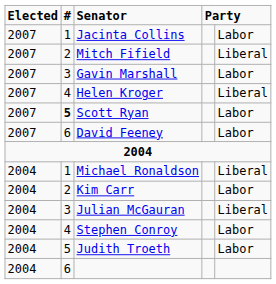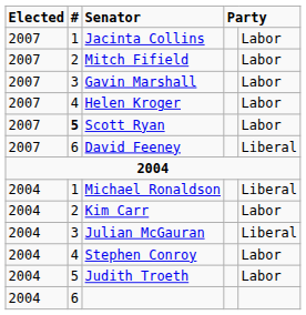Mitch Fifield | column 5: Liberal -> Labor
Helen Kroger | column 5: Liberal -> Labor
David Feeney | column 5: Labor -> Liberal
